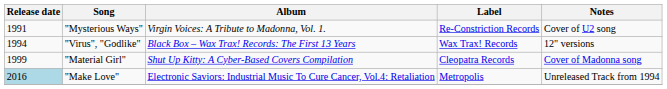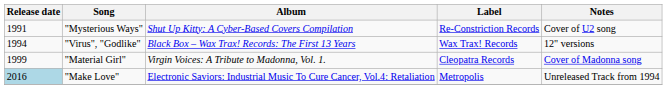"Mysterious Ways" | Album: Virgin Voices: A Tribute to Madonna, Vol. 1. -> Shut Up Kitty: A Cyber-Based Covers Compilation
"Material Girl" | Album: Shut Up Kitty: A Cyber-Based Covers Compilation -> Virgin Voices: A Tribute to Madonna, Vol. 1.
